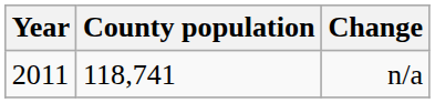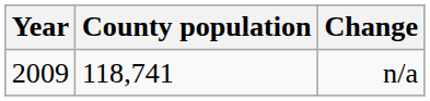n/a | Year: 2011 -> 2009
